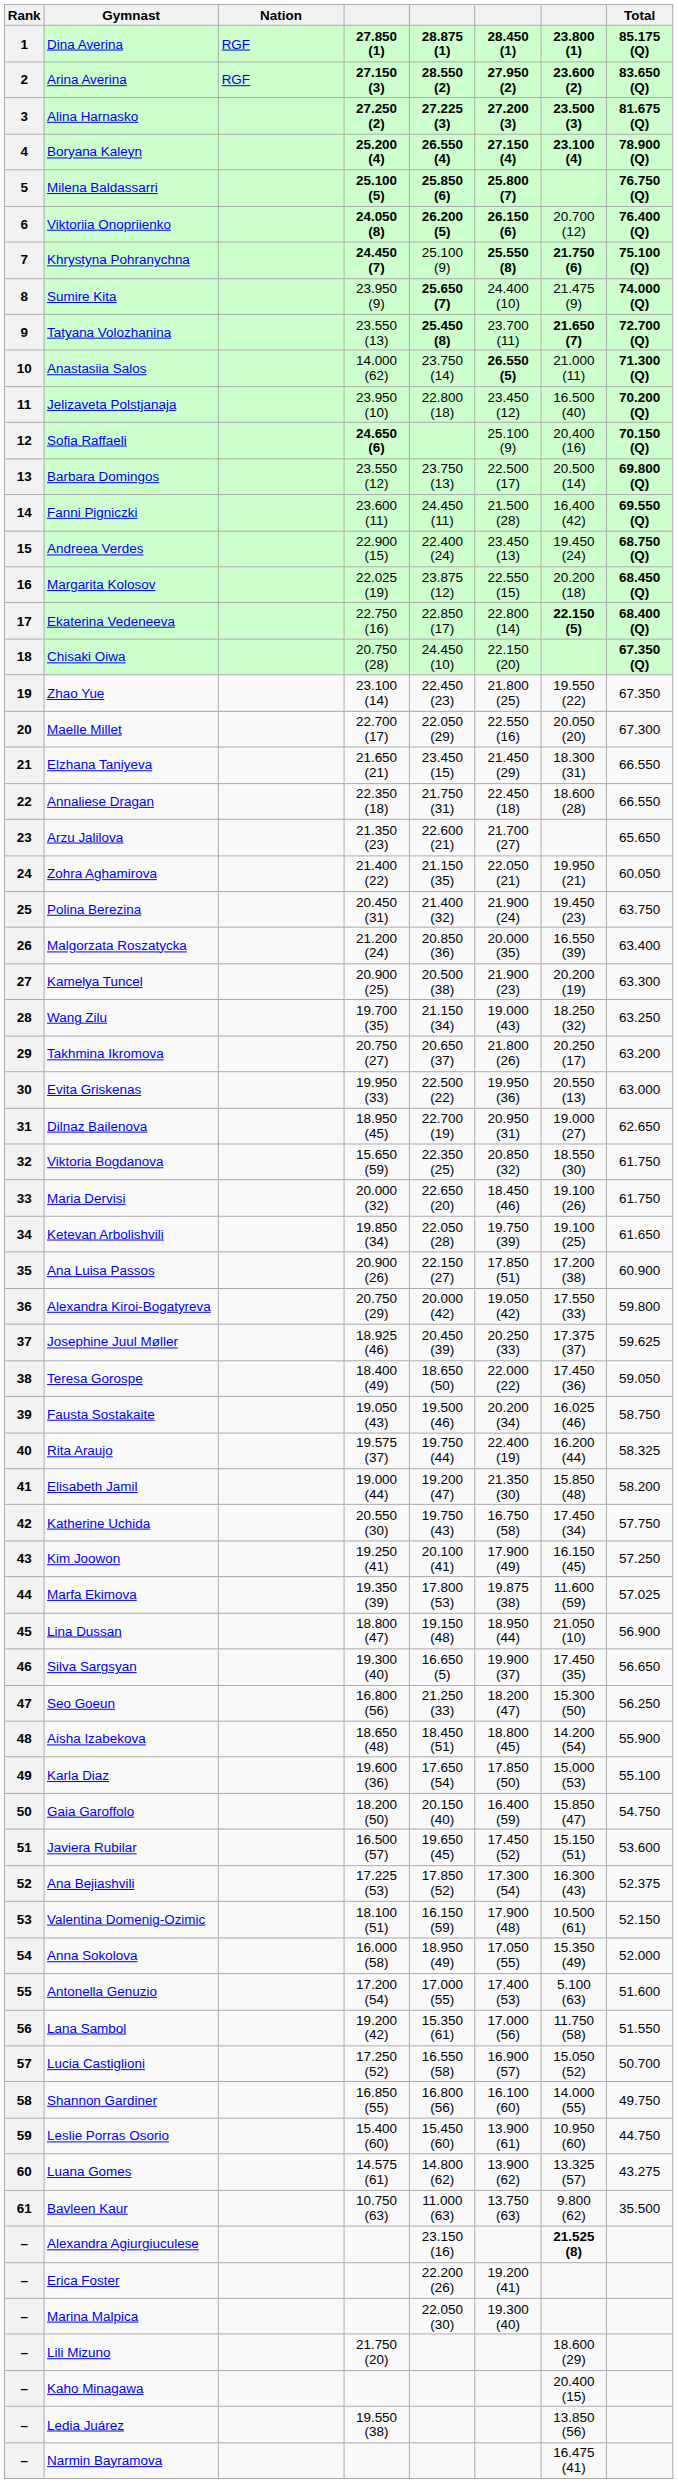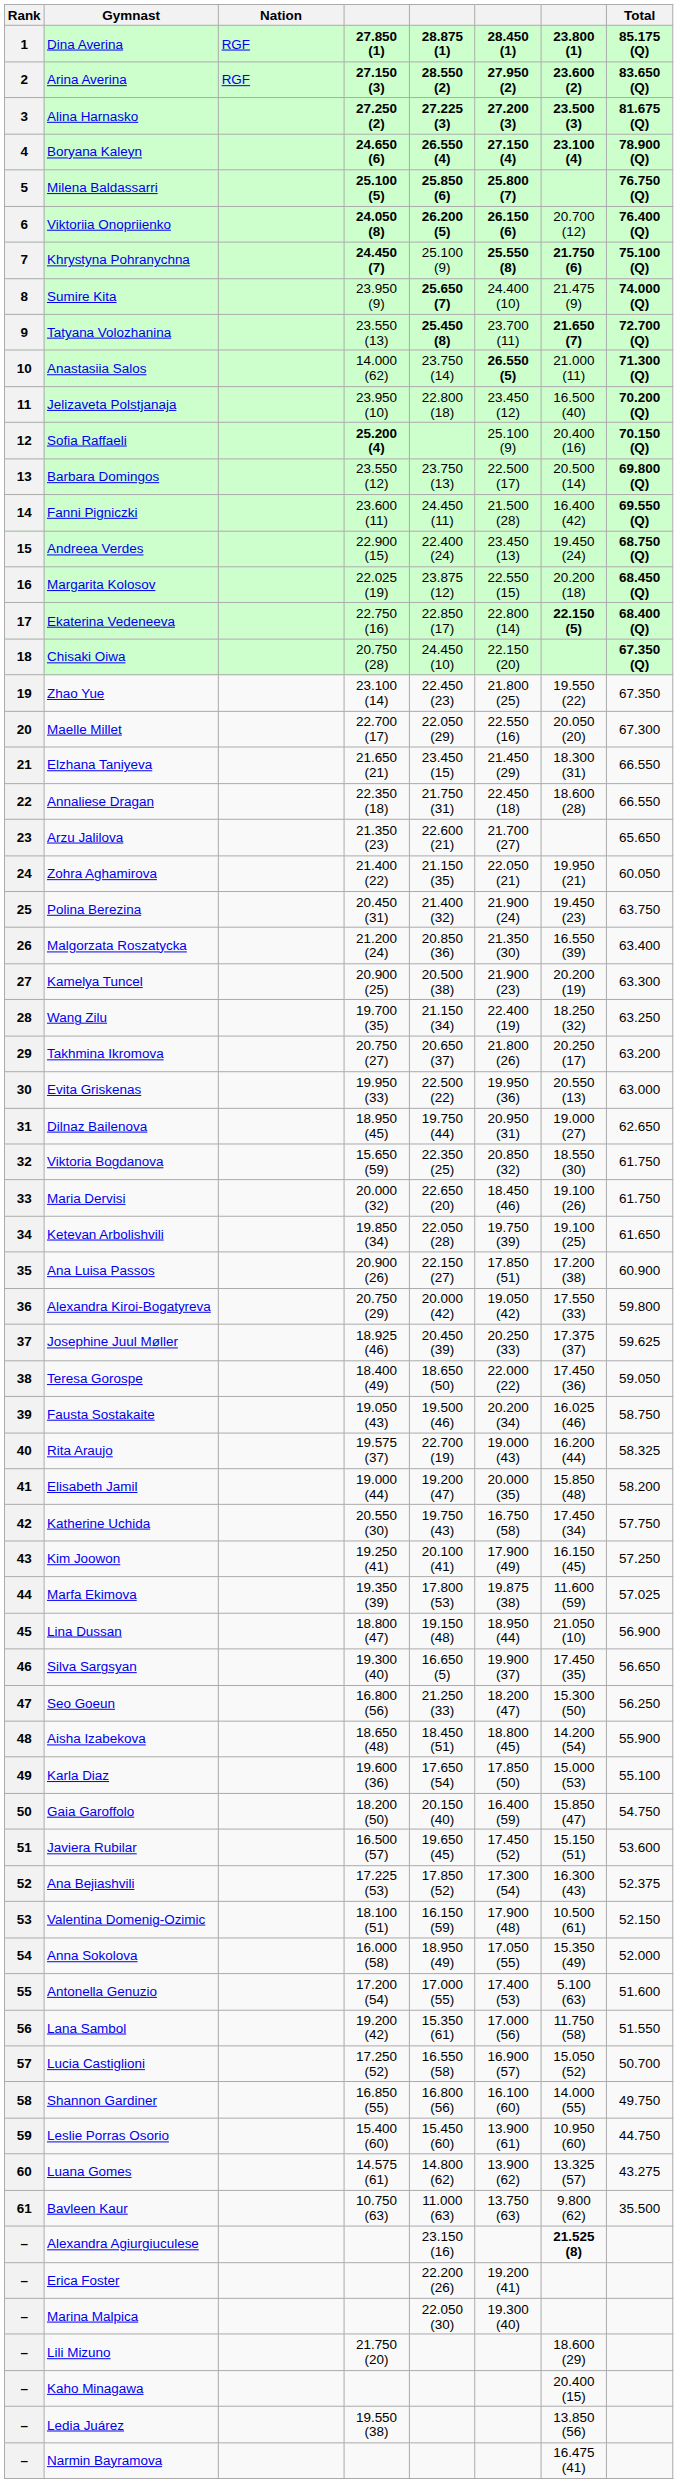4 | column 4: 25.200 (4) -> 24.650 (6)
12 | column 4: 24.650 (6) -> 25.200 (4)
26 | column 6: 20.000 (35) -> 21.350 (30)
28 | column 6: 19.000 (43) -> 22.400 (19)
31 | column 5: 22.700 (19) -> 19.750 (44)
40 | column 5: 19.750 (44) -> 22.700 (19)
40 | column 6: 22.400 (19) -> 19.000 (43)
41 | column 6: 21.350 (30) -> 20.000 (35)
